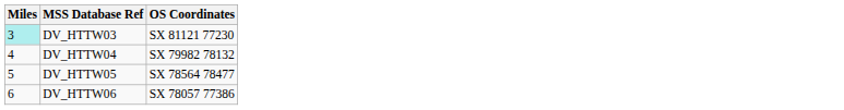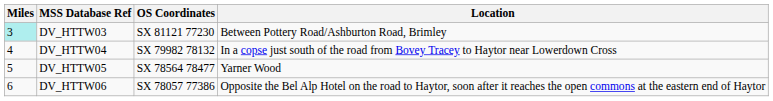+ column: Location | Between Pottery Road/Ashburton Road, Brimley | In a copse just south of the road from Bovey Tracey to Haytor near Lowerdown Cross | Yarner Wood | Opposite the Bel Alp Hotel on the road to Haytor, soon after it reaches the open commons at the eastern end of Haytor
